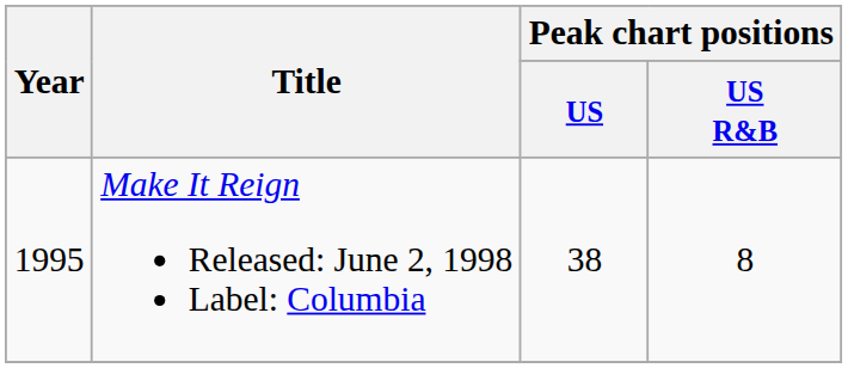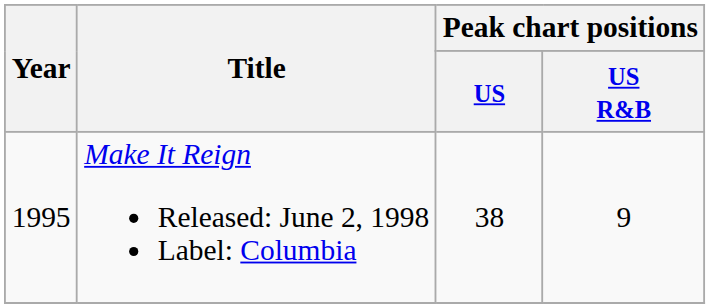Make It Reign Released: June 2, 1998 Label: Columbia | Peak chart positions / US R&B: 8 -> 9
